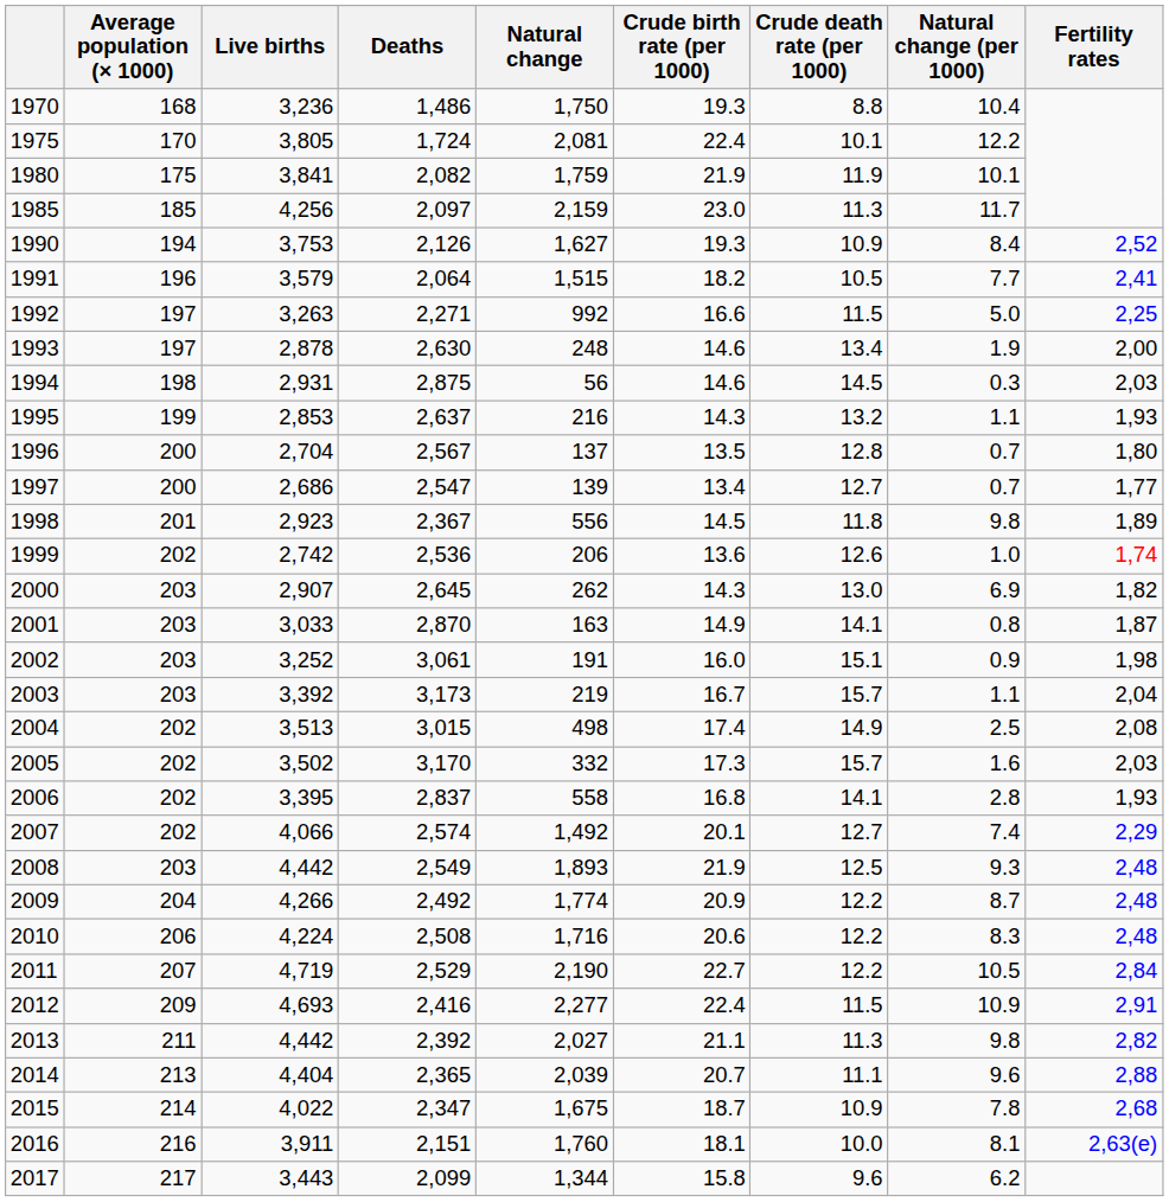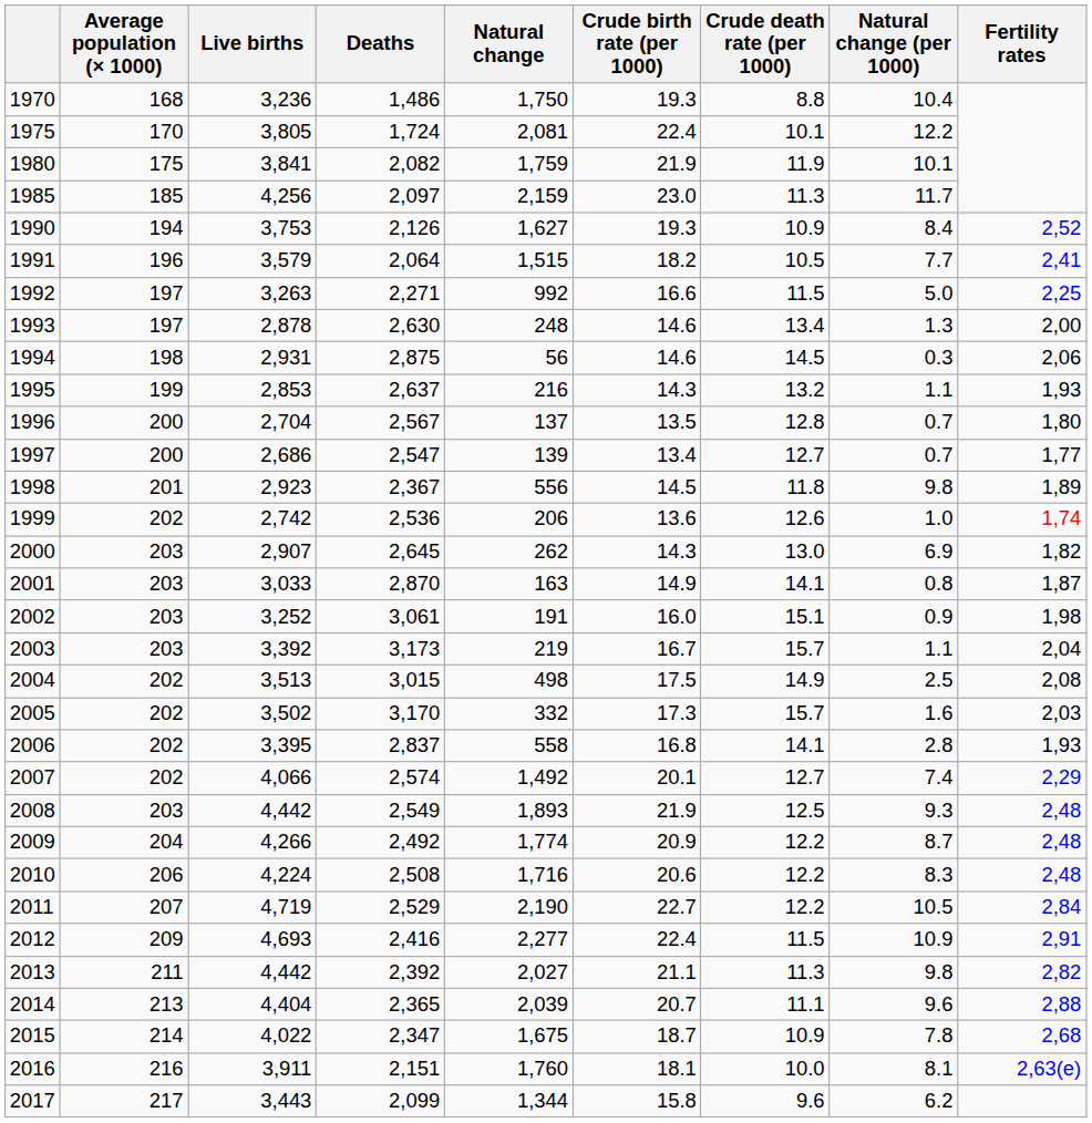1993 | Natural change (per 1000): 1.9 -> 1.3
1994 | Fertility rates: 2,03 -> 2,06
2004 | Crude birth rate (per 1000): 17.4 -> 17.5
